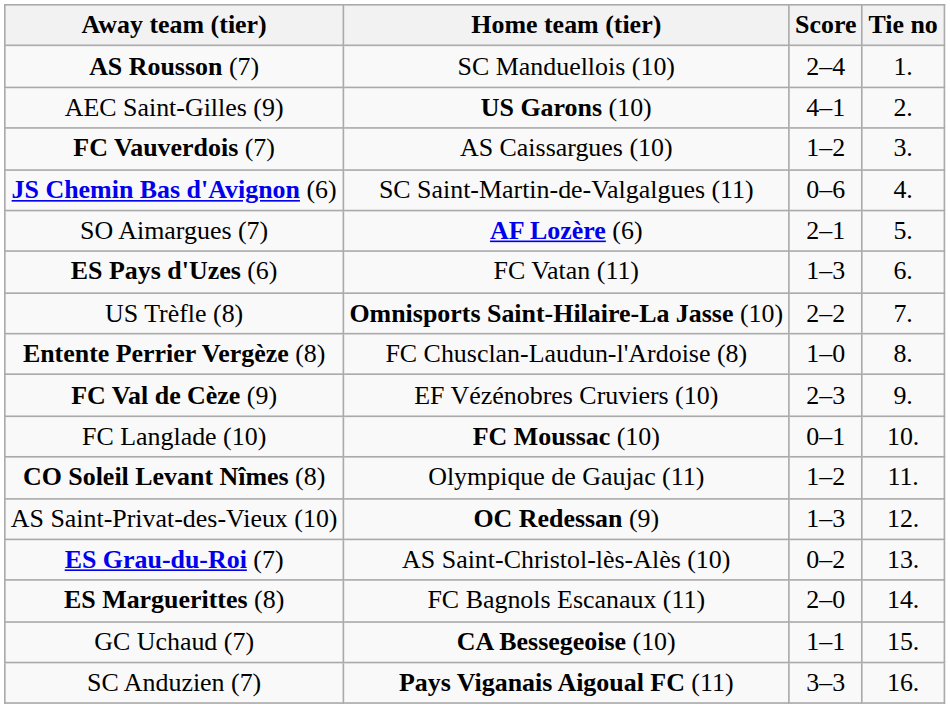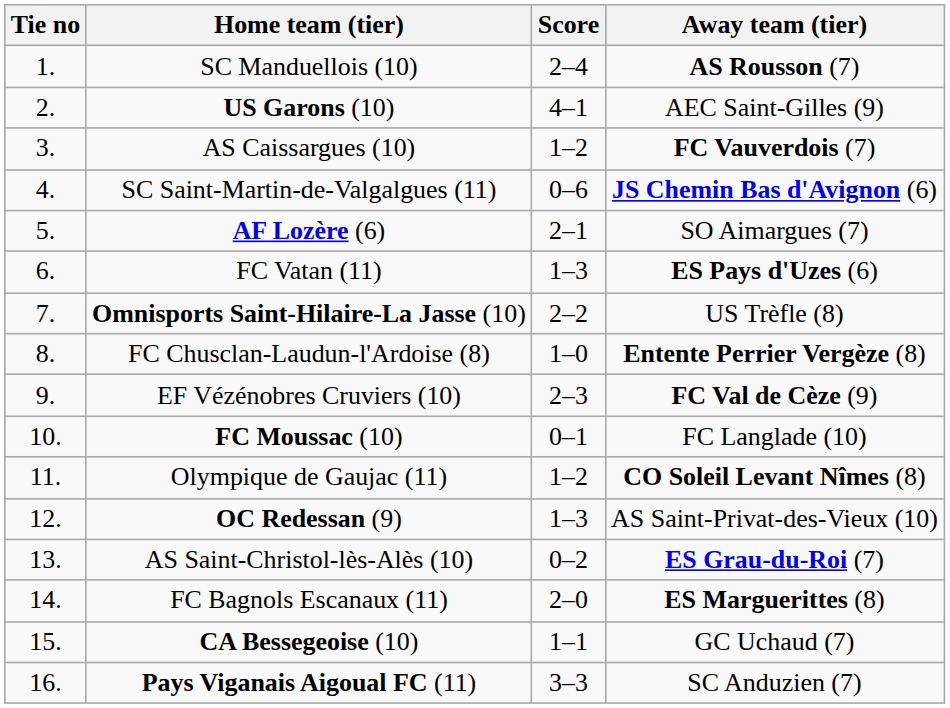columns swapped: Tie no <-> Away team (tier)
